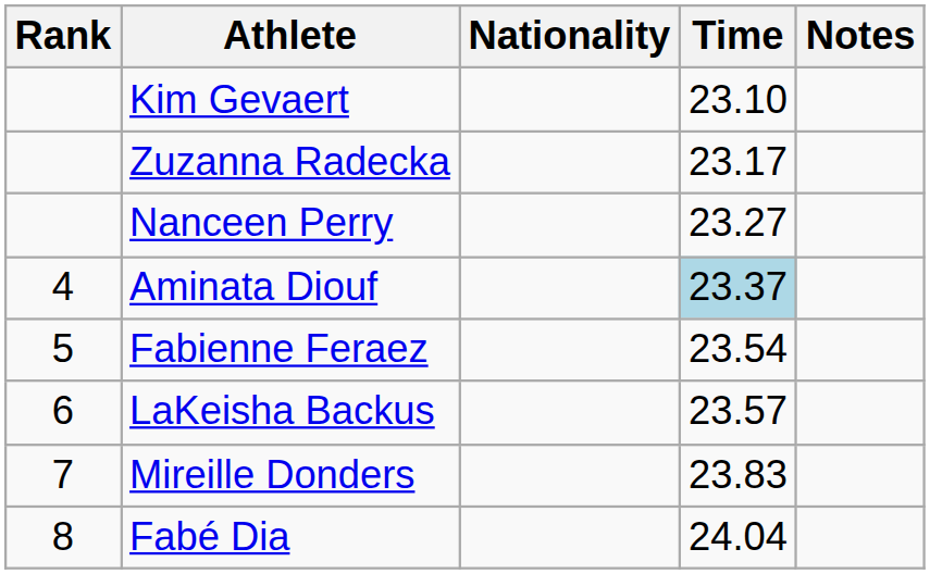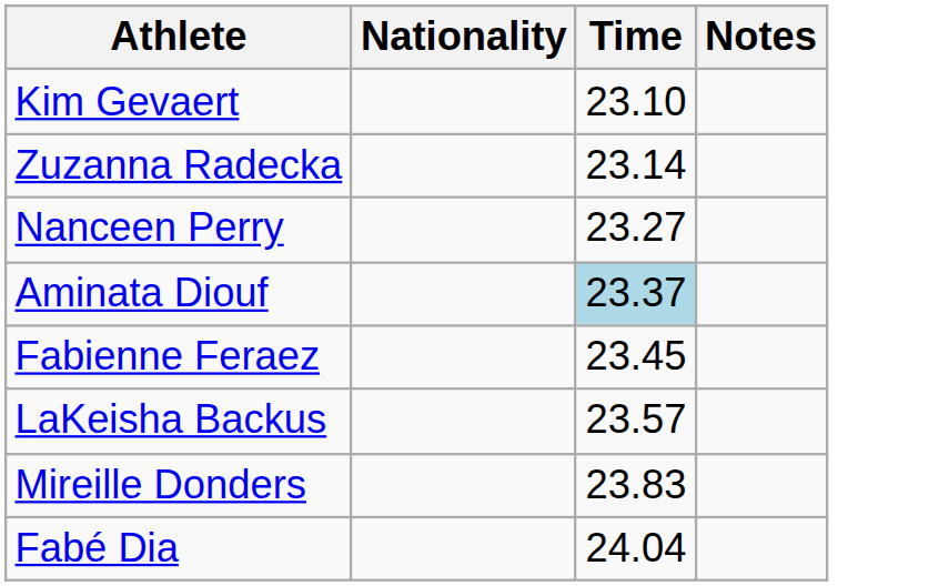- column: Rank | 4 | 5 | 6 | 7 | 8
Zuzanna Radecka | Time: 23.17 -> 23.14
Fabienne Feraez | Time: 23.54 -> 23.45
